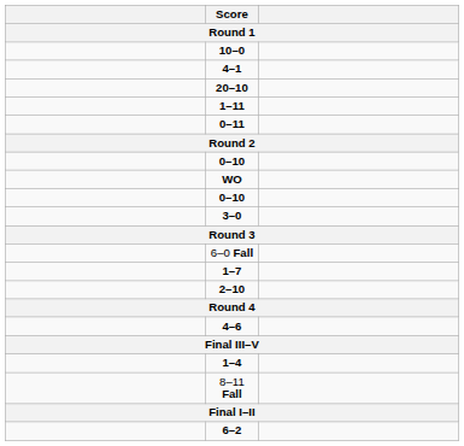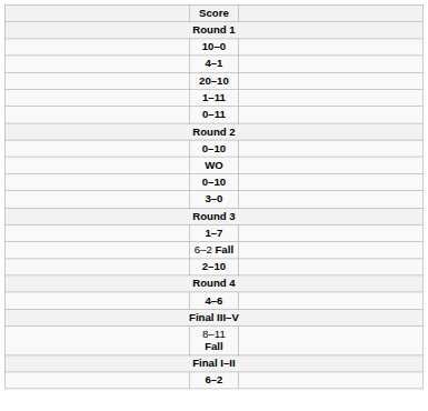- row: 6–0 Fall
+ row: 6–2 Fall
- row: 1–4
